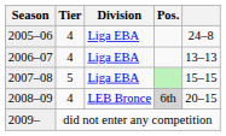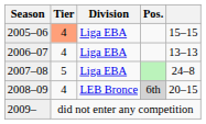2005–06 | Tier: no background -> lightsalmon background
2005–06 | column 5: 24–8 -> 15–15
2007–08 | column 5: 15–15 -> 24–8
